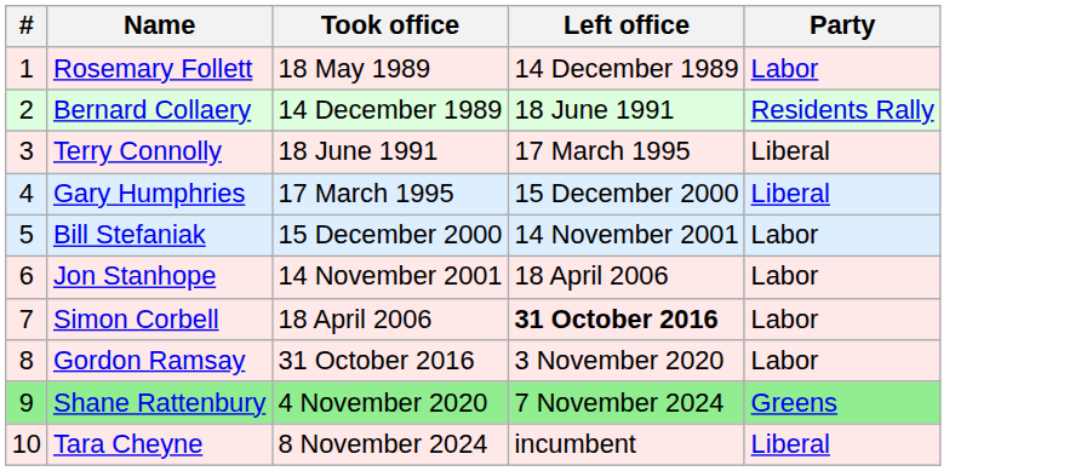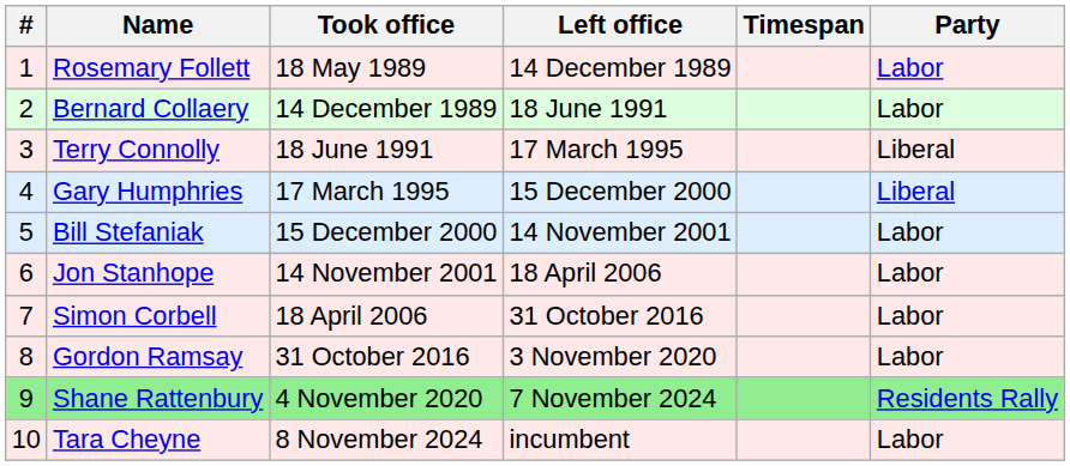+ column: Timespan
Bernard Collaery | Party: Residents Rally -> Labor
Simon Corbell | Left office: bold -> normal
Shane Rattenbury | Party: Greens -> Residents Rally
Tara Cheyne | Party: Liberal -> Labor
